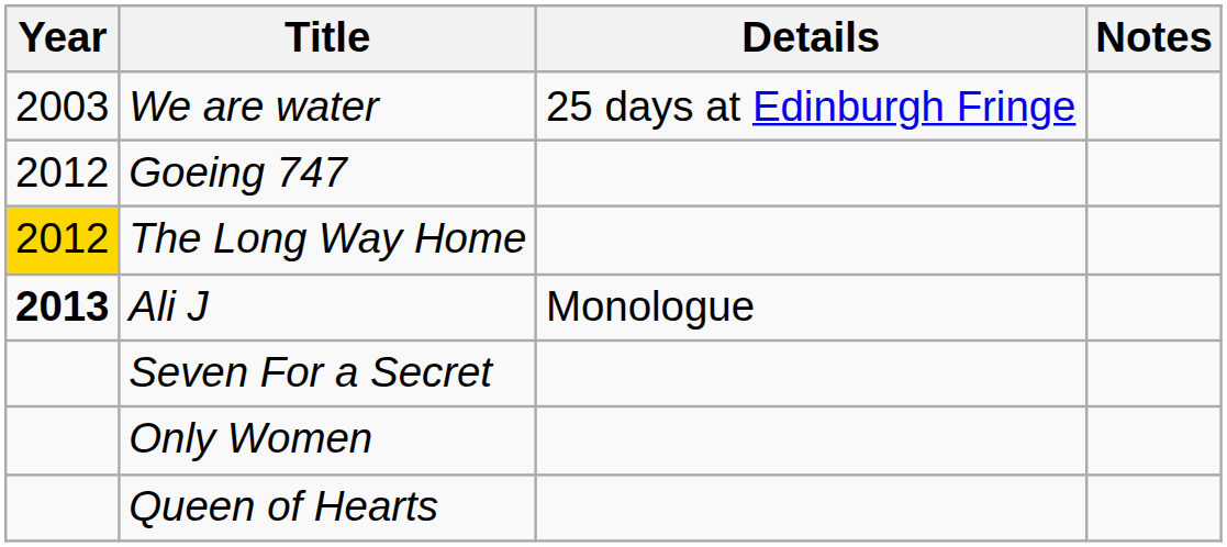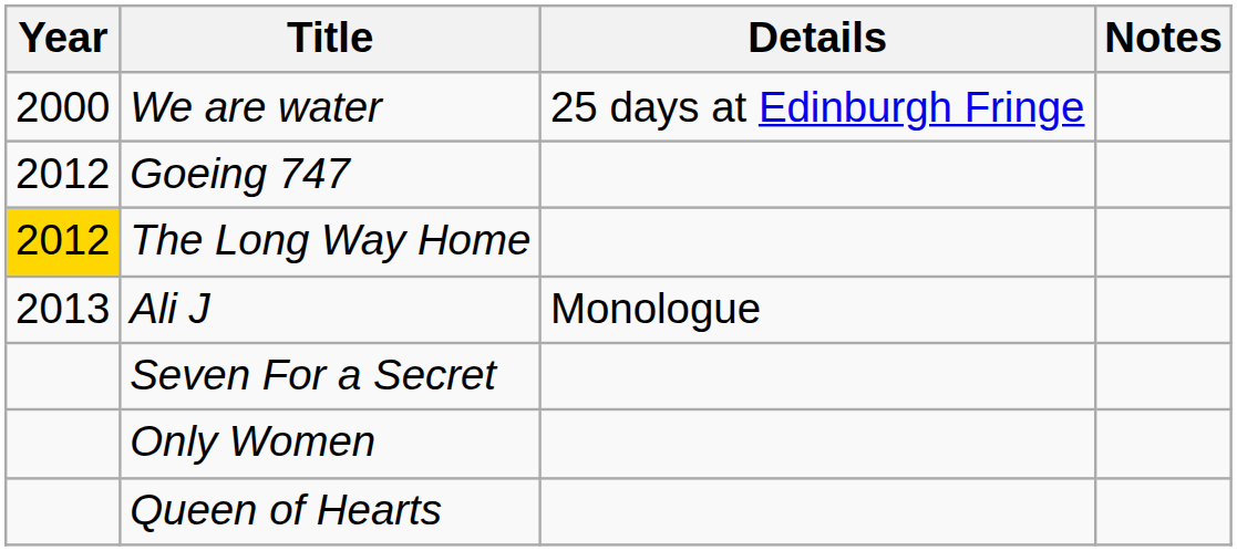We are water | Year: 2003 -> 2000
Ali J | Year: bold -> normal
